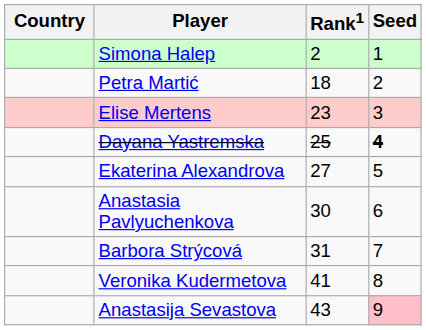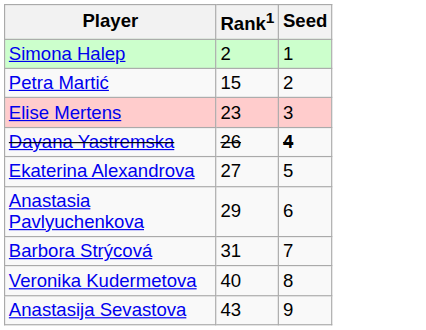- column: Country
Petra Martić | Rank1: 18 -> 15
Dayana Yastremska | Rank1: 25 -> 26
Anastasia Pavlyuchenkova | Rank1: 30 -> 29
Veronika Kudermetova | Rank1: 41 -> 40
Anastasija Sevastova | Seed: pink background -> no background
